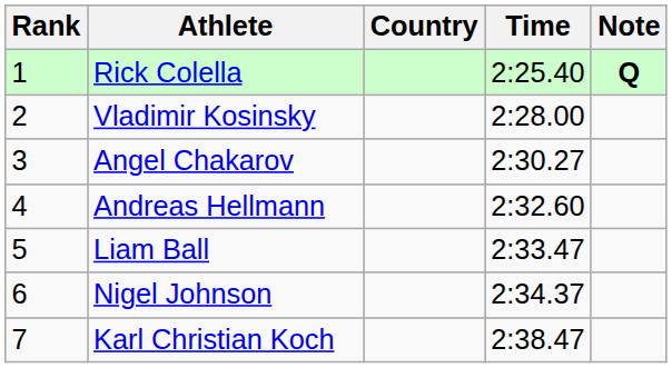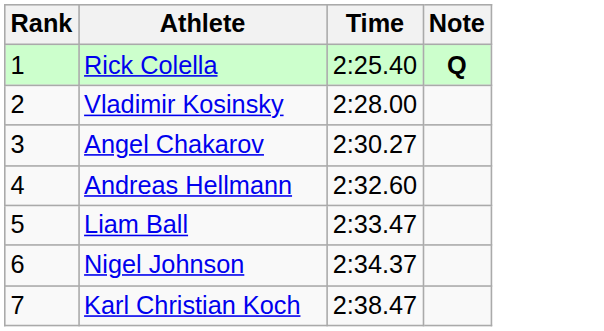- column: Country
